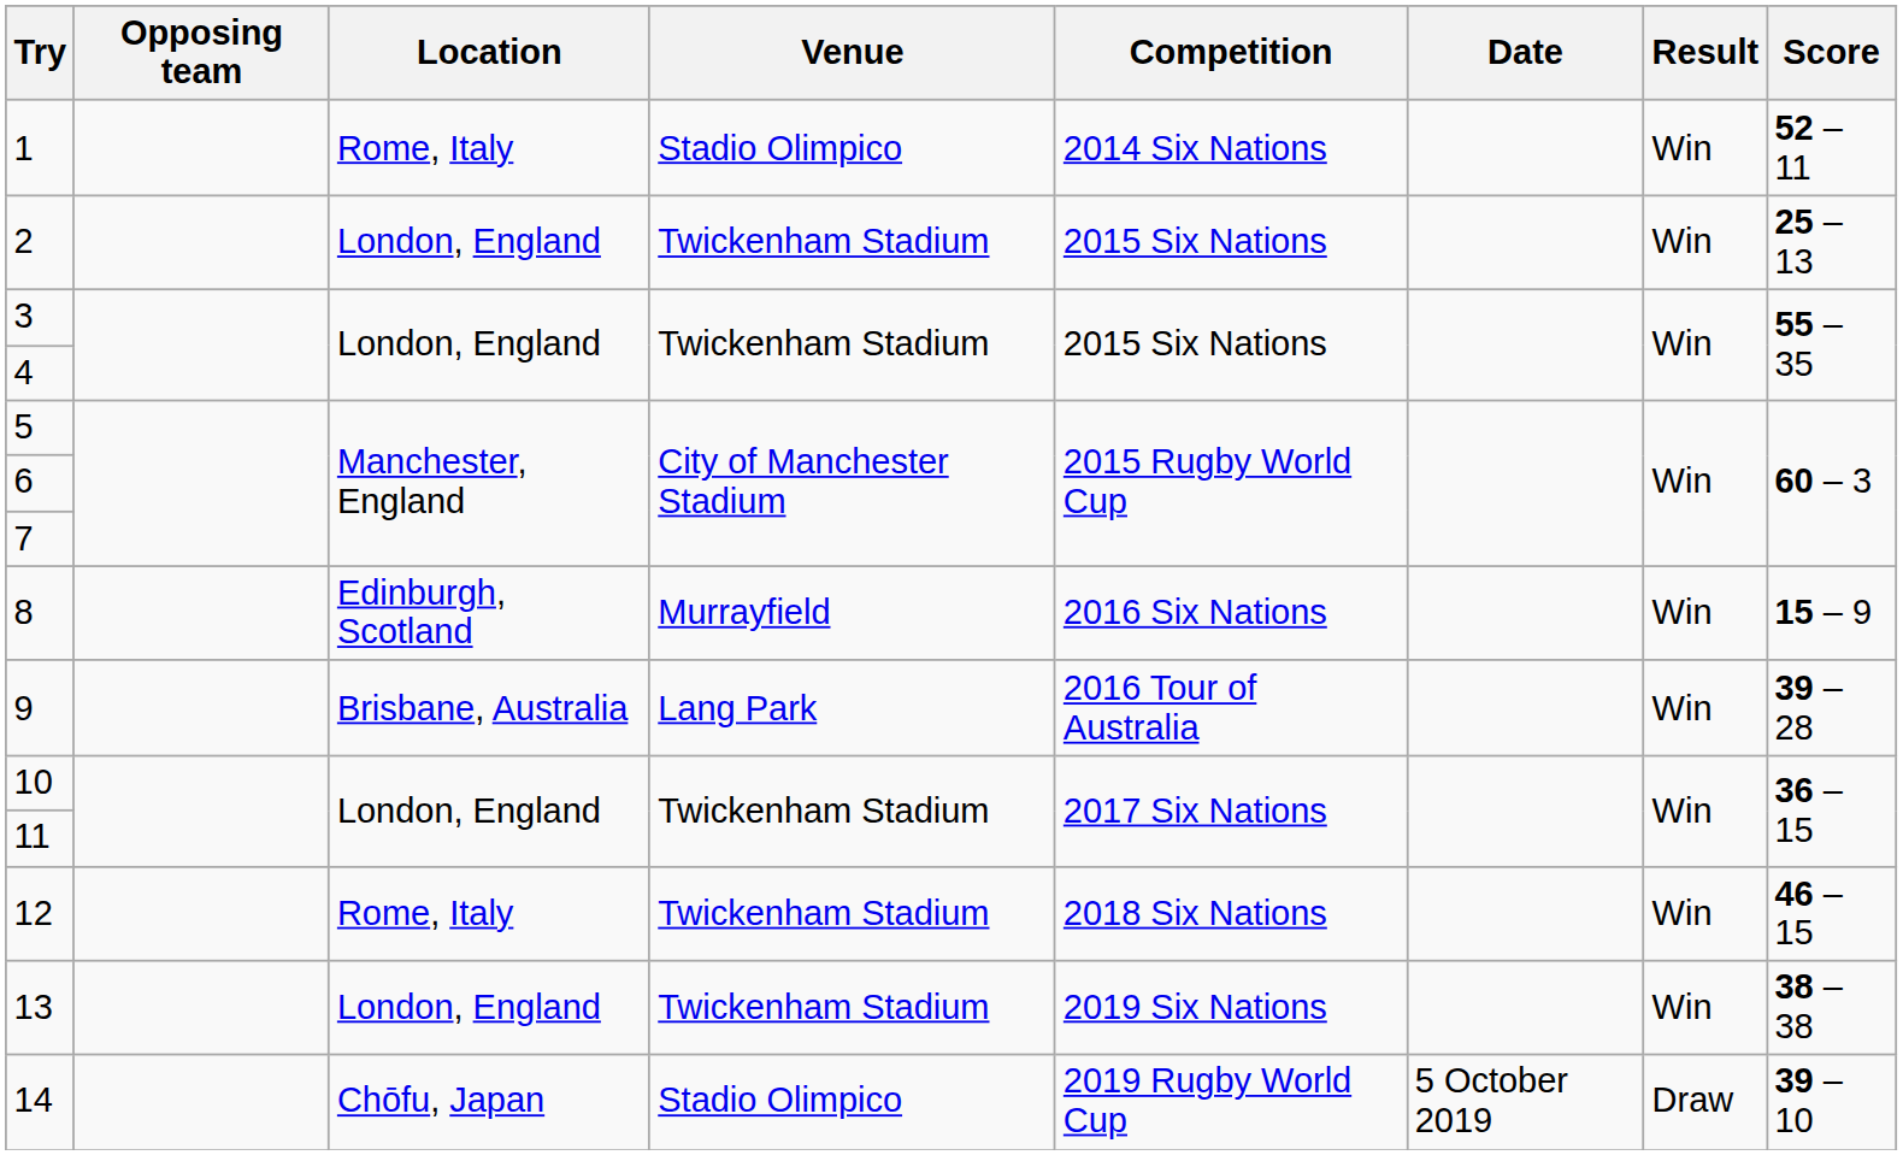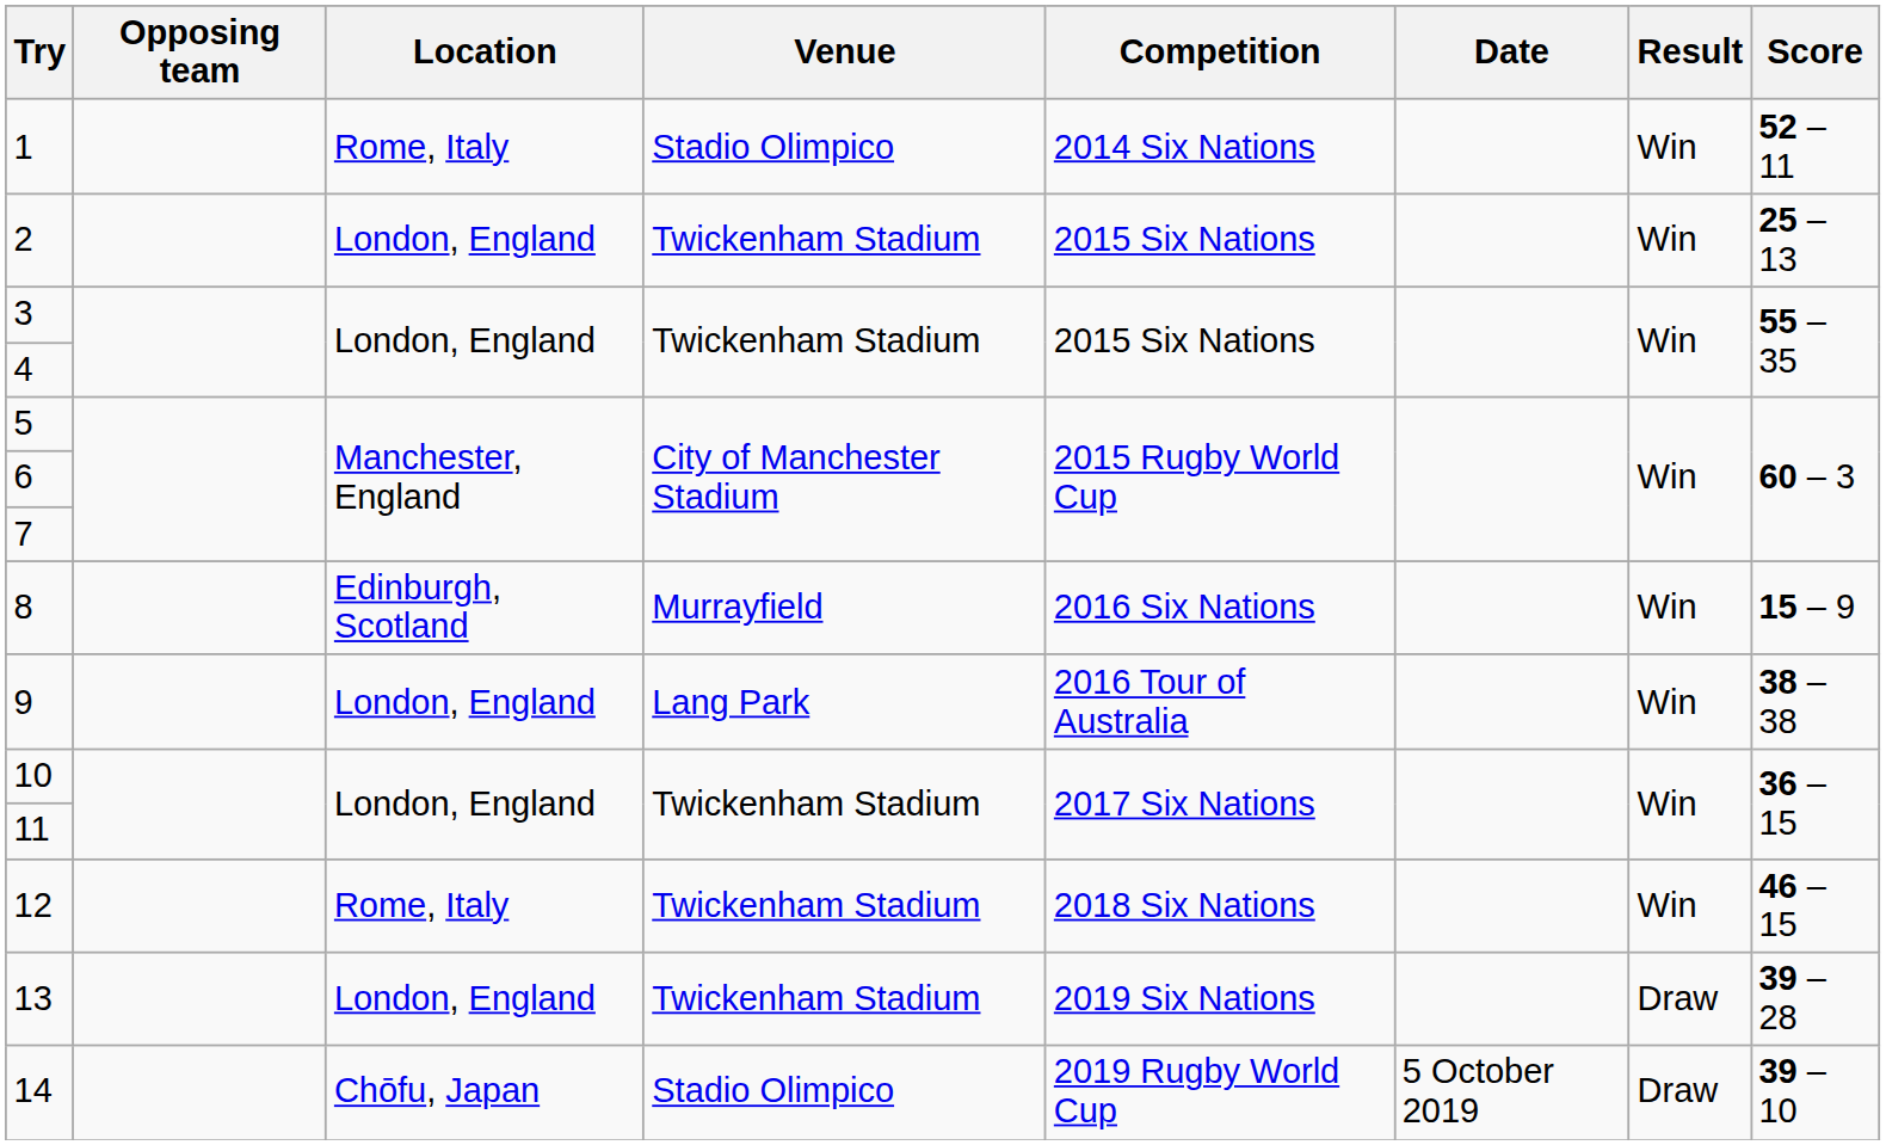9 | Location: Brisbane, Australia -> London, England
9 | Score: 39 – 28 -> 38 – 38
13 | Result: Win -> Draw
13 | Score: 38 – 38 -> 39 – 28
